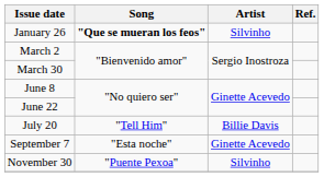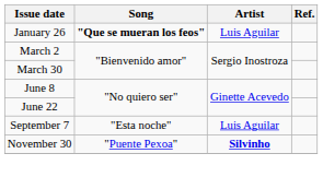January 26 | Artist: Silvinho -> Luis Aguilar
- row: July 20 | "Tell Him" | Billie Davis
September 7 | Artist: Ginette Acevedo -> Luis Aguilar
November 30 | Artist: normal -> bold
